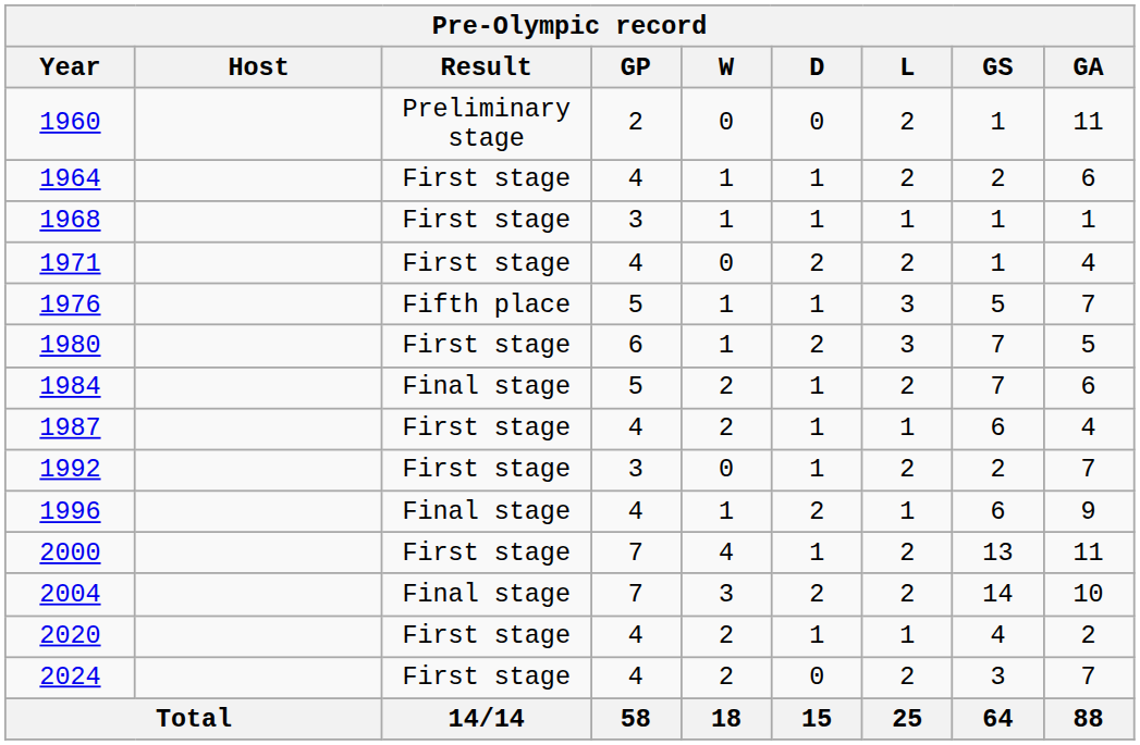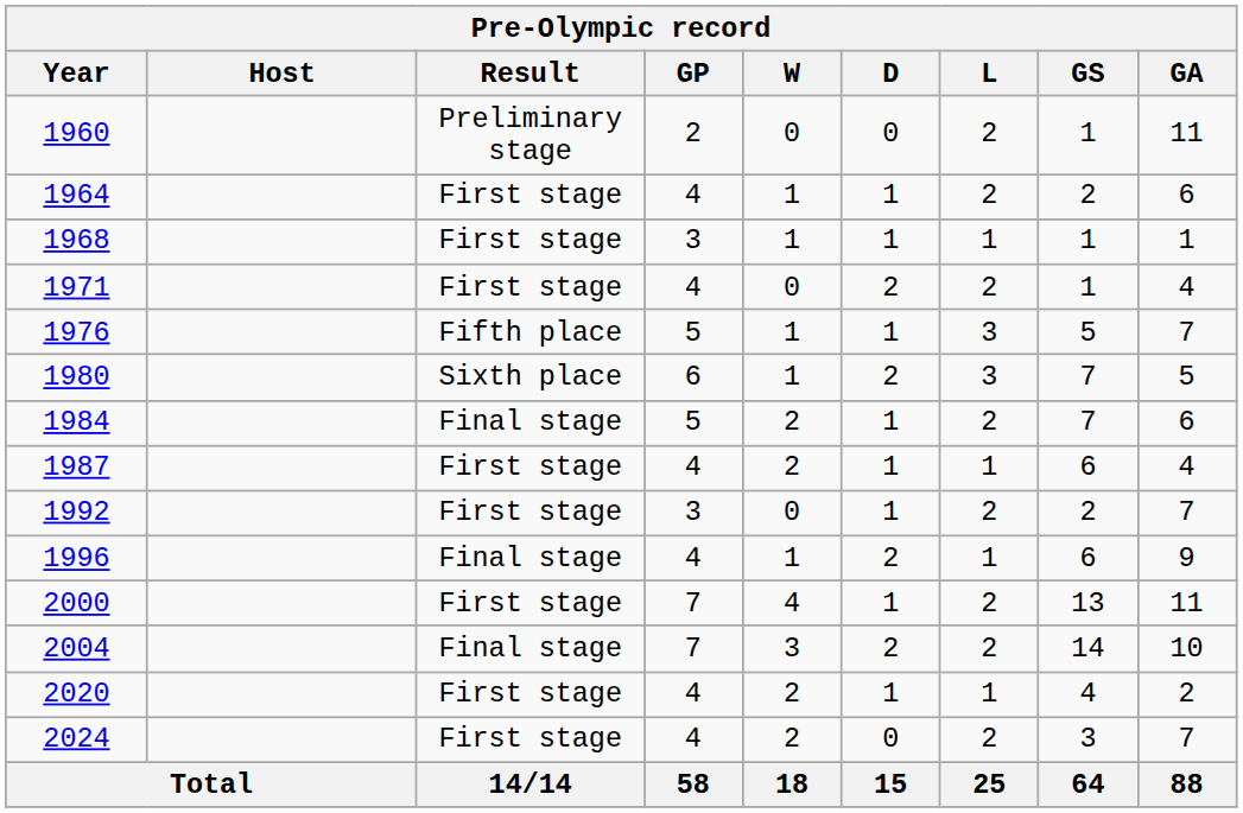1980 | Result: First stage -> Sixth place
